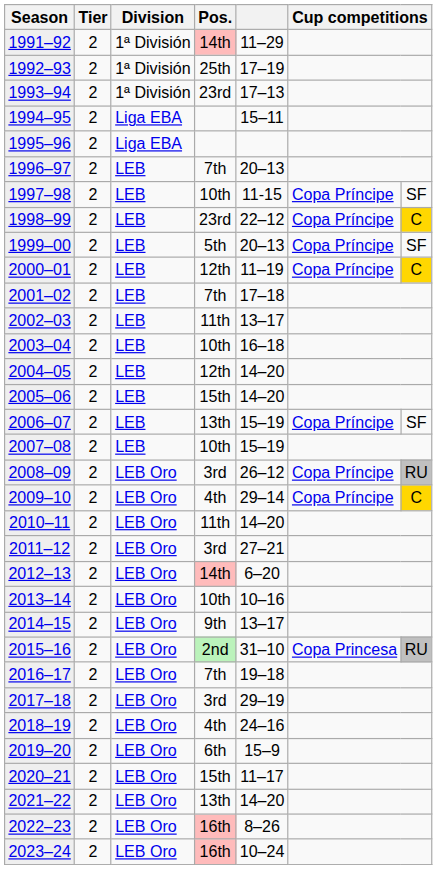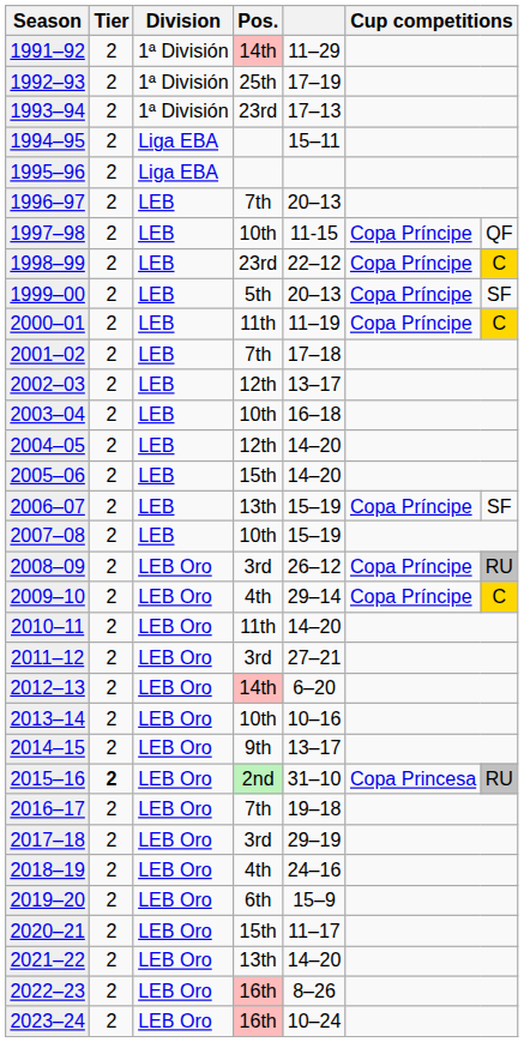1997–98 | column 7: SF -> QF
2000–01 | Pos.: 12th -> 11th
2002–03 | Pos.: 11th -> 12th
2015–16 | Tier: normal -> bold
